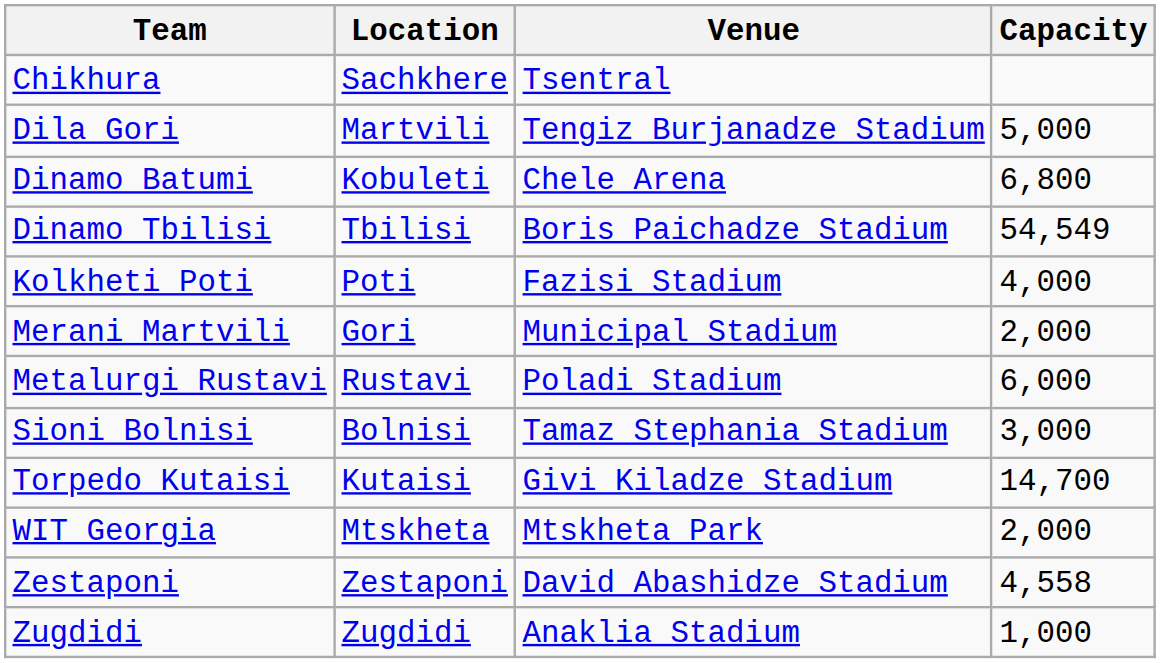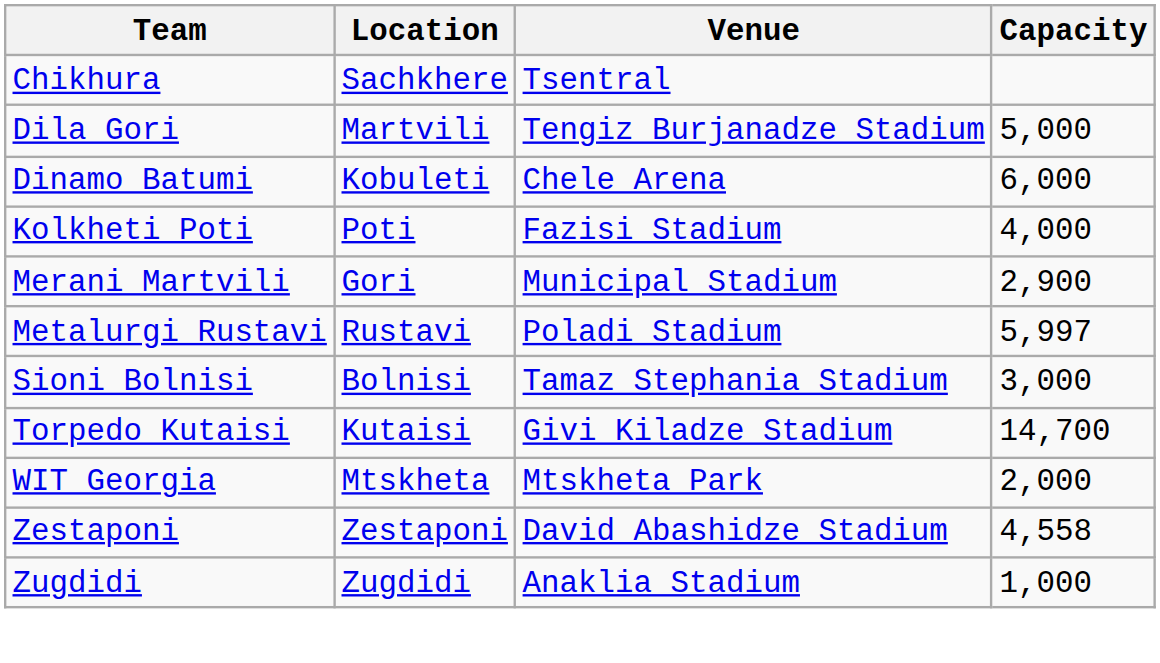Dinamo Batumi | Capacity: 6,800 -> 6,000
- row: Dinamo Tbilisi | Tbilisi | Boris Paichadze Stadium | 54,549
Merani Martvili | Capacity: 2,000 -> 2,900
Metalurgi Rustavi | Capacity: 6,000 -> 5,997
